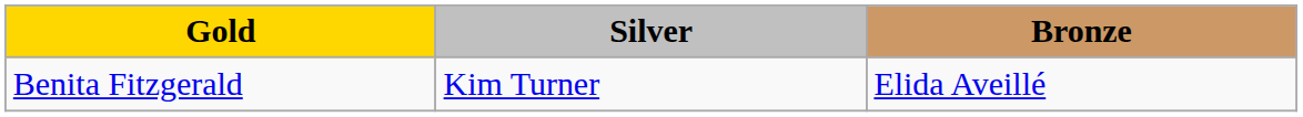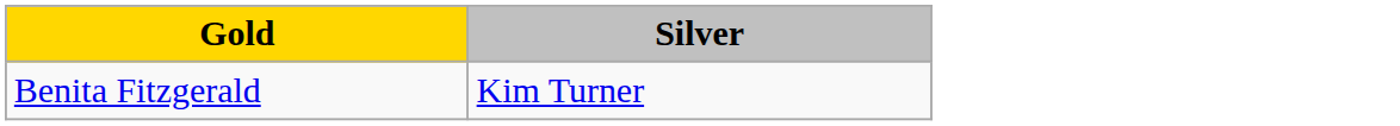- column: Bronze | Elida Aveillé
